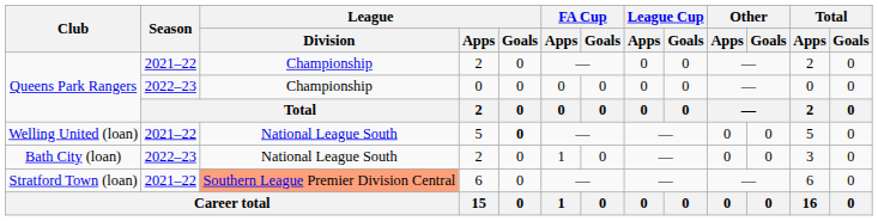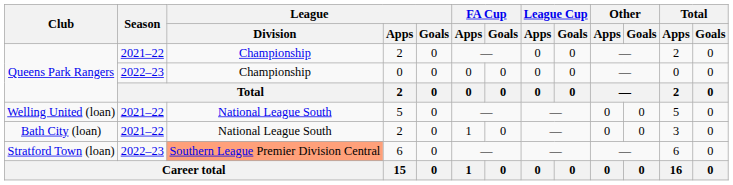Welling United (loan) | League / Goals: bold -> normal
Bath City (loan) | Season: 2022–23 -> 2021–22
Stratford Town (loan) | Season: 2021–22 -> 2022–23
